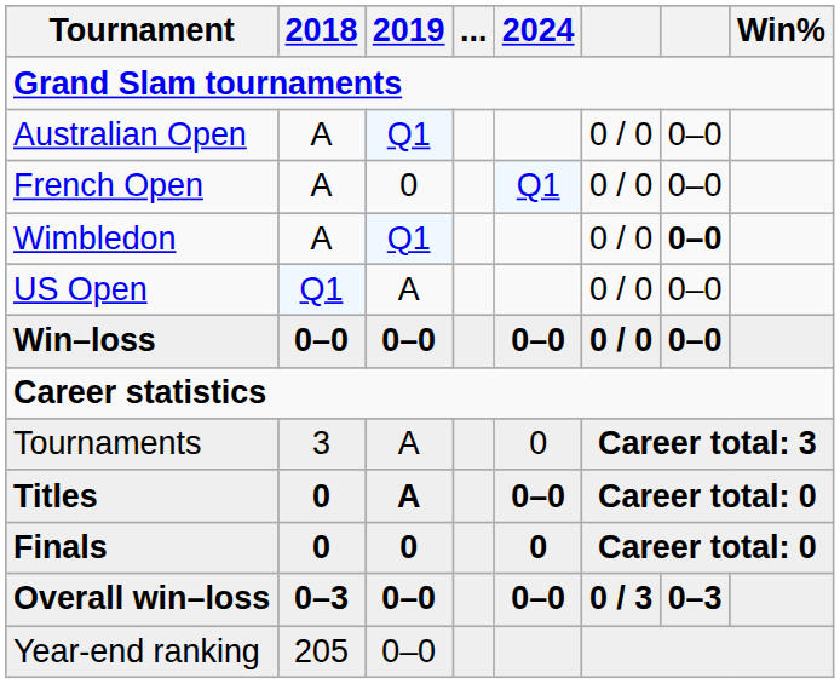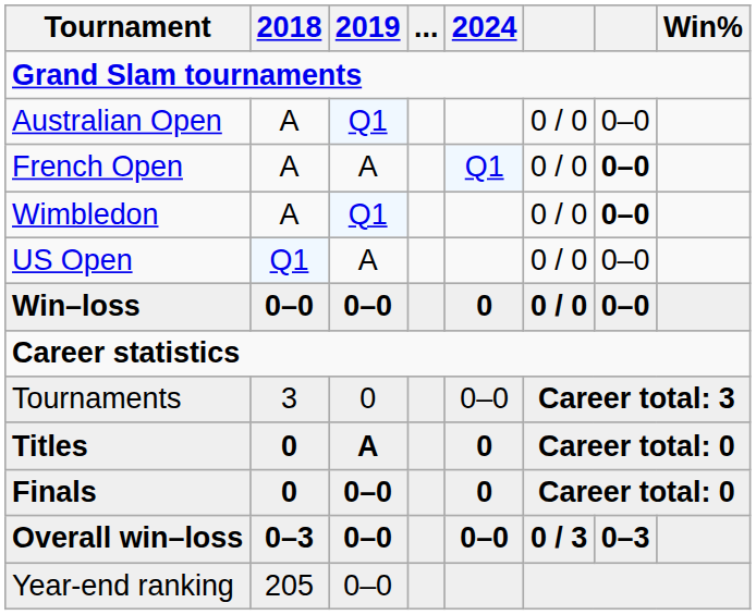French Open | 2019: 0 -> A
French Open | column 7: normal -> bold
Win–loss | 2024: 0–0 -> 0
Tournaments | 2019: A -> 0
Tournaments | 2024: 0 -> 0–0
Titles | 2024: 0–0 -> 0
Finals | 2019: 0 -> 0–0
